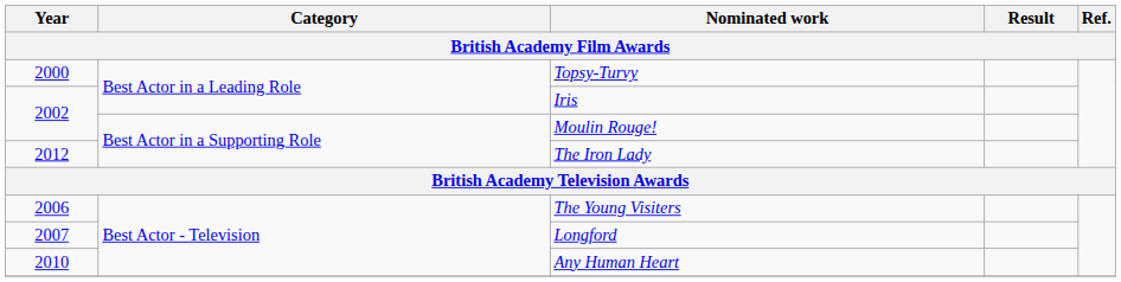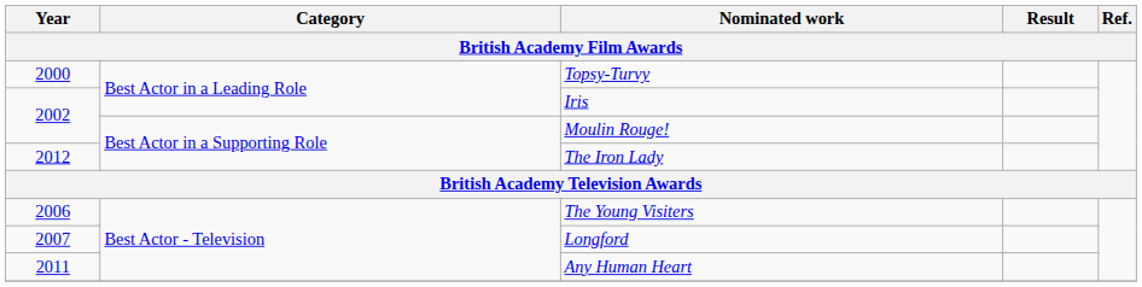Any Human Heart | Year: 2010 -> 2011
